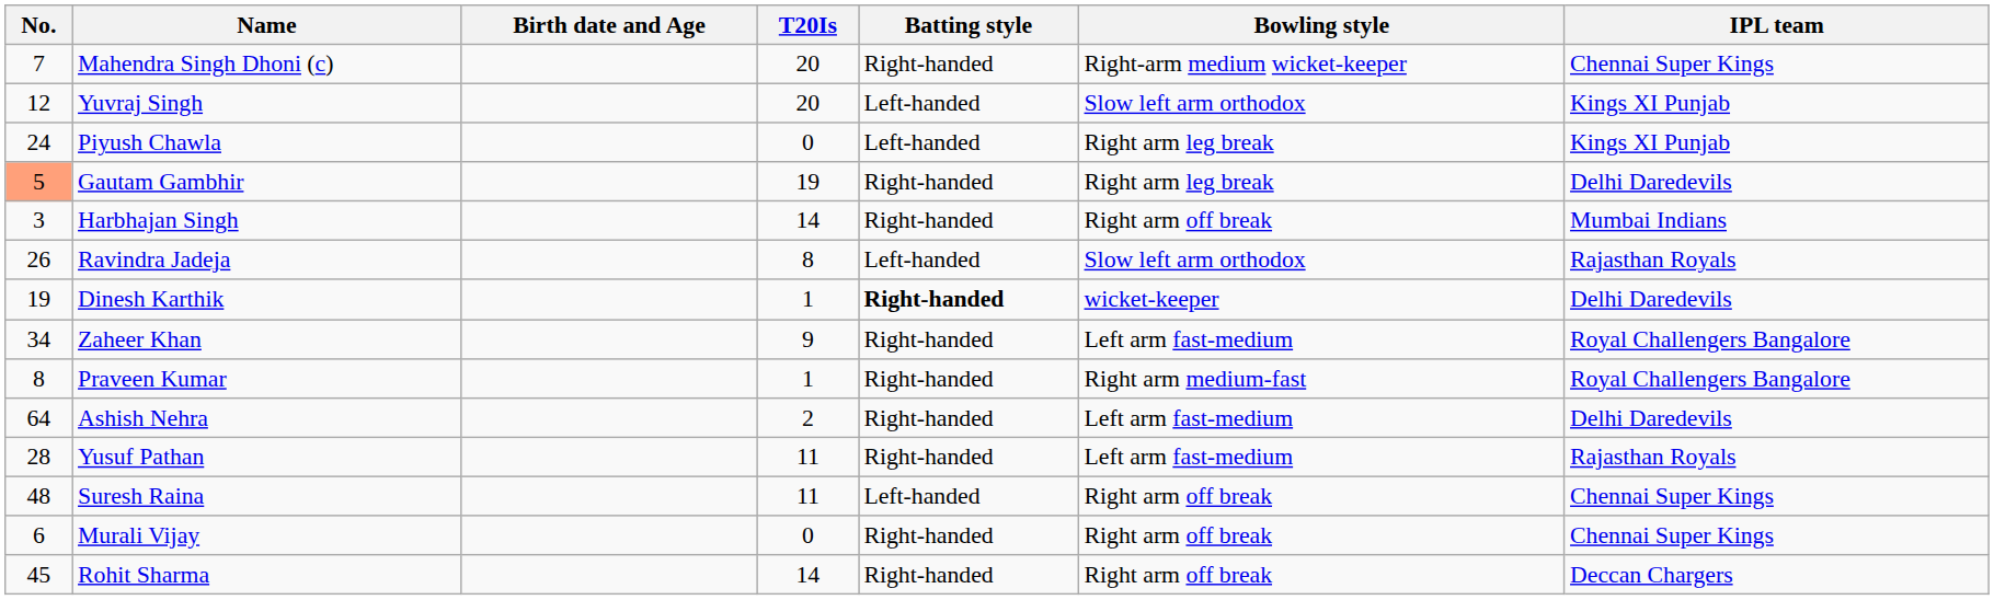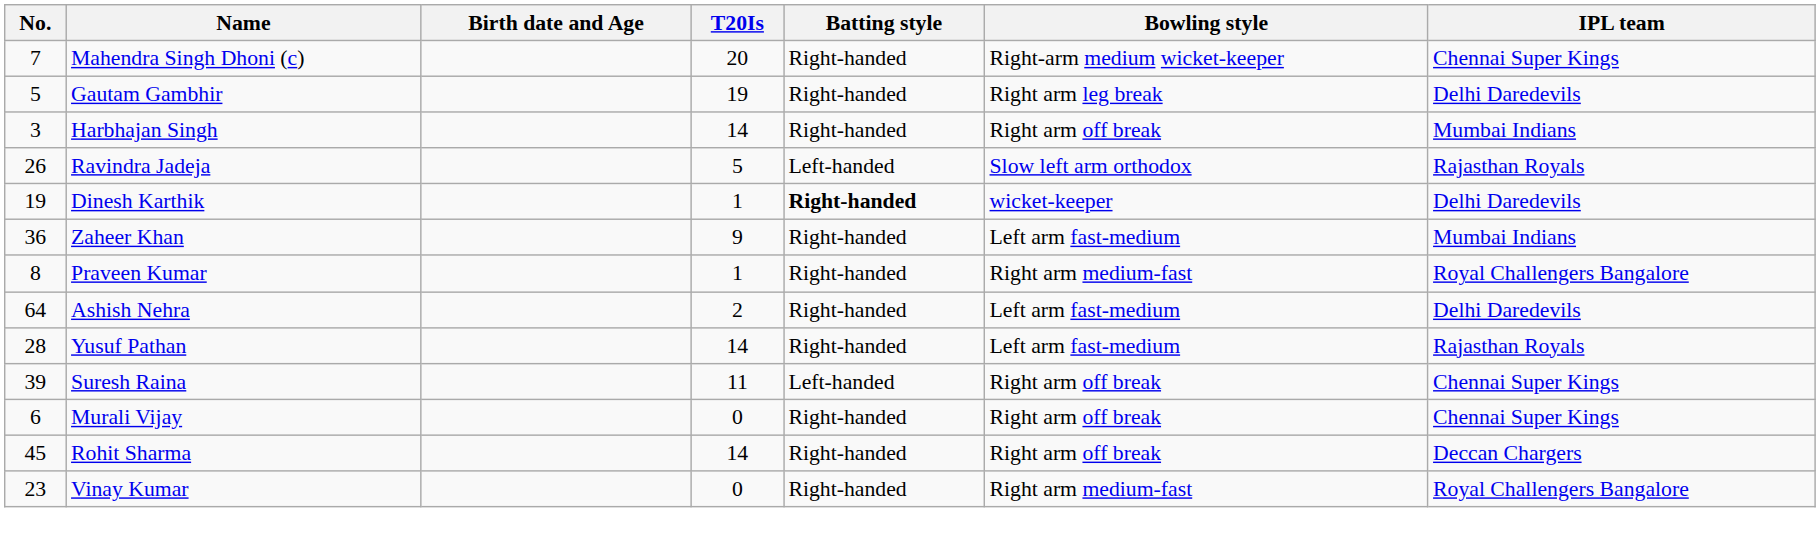- row: 12 | Yuvraj Singh | 20 | Left-handed | Slow left arm orthodox | Kings XI Punjab
- row: 24 | Piyush Chawla | 0 | Left-handed | Right arm leg break | Kings XI Punjab
Gautam Gambhir | No.: lightsalmon background -> no background
Ravindra Jadeja | T20Is: 8 -> 5
Zaheer Khan | No.: 34 -> 36
Zaheer Khan | IPL team: Royal Challengers Bangalore -> Mumbai Indians
Yusuf Pathan | T20Is: 11 -> 14
Suresh Raina | No.: 48 -> 39
+ row: 23 | Vinay Kumar | 0 | Right-handed | Right arm medium-fast | Royal Challengers Bangalore
